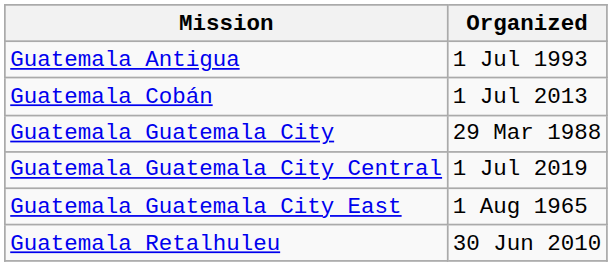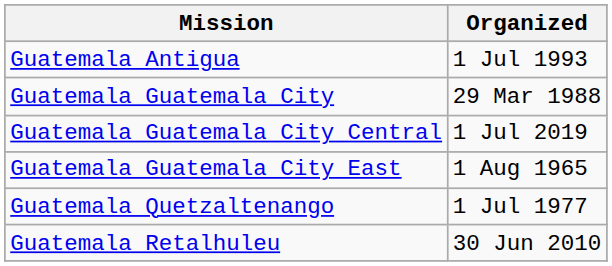- row: Guatemala Cobán | 1 Jul 2013
+ row: Guatemala Quetzaltenango | 1 Jul 1977
